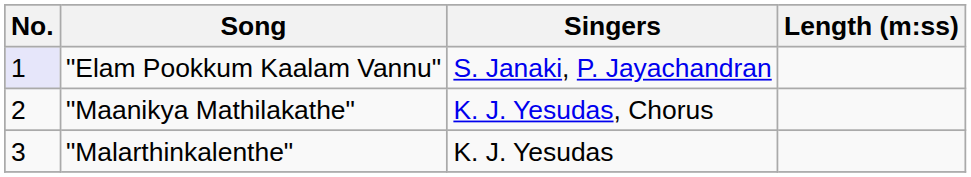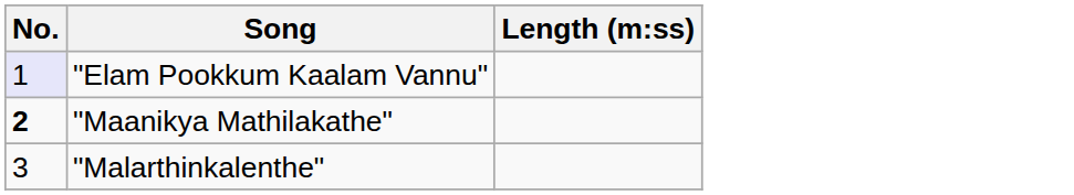- column: Singers | S. Janaki, P. Jayachandran | K. J. Yesudas, Chorus | K. J. Yesudas
"Maanikya Mathilakathe" | No.: normal -> bold
